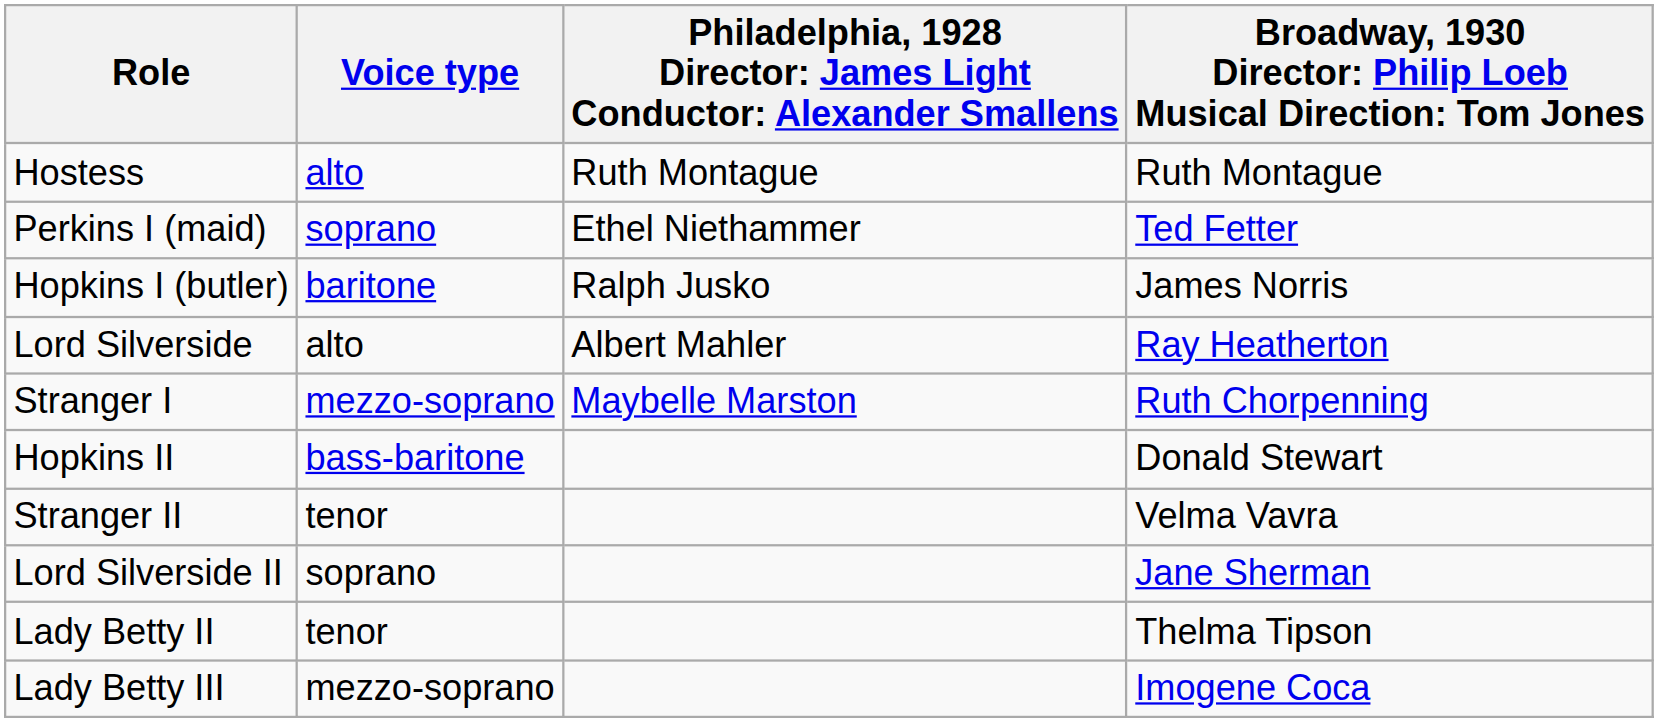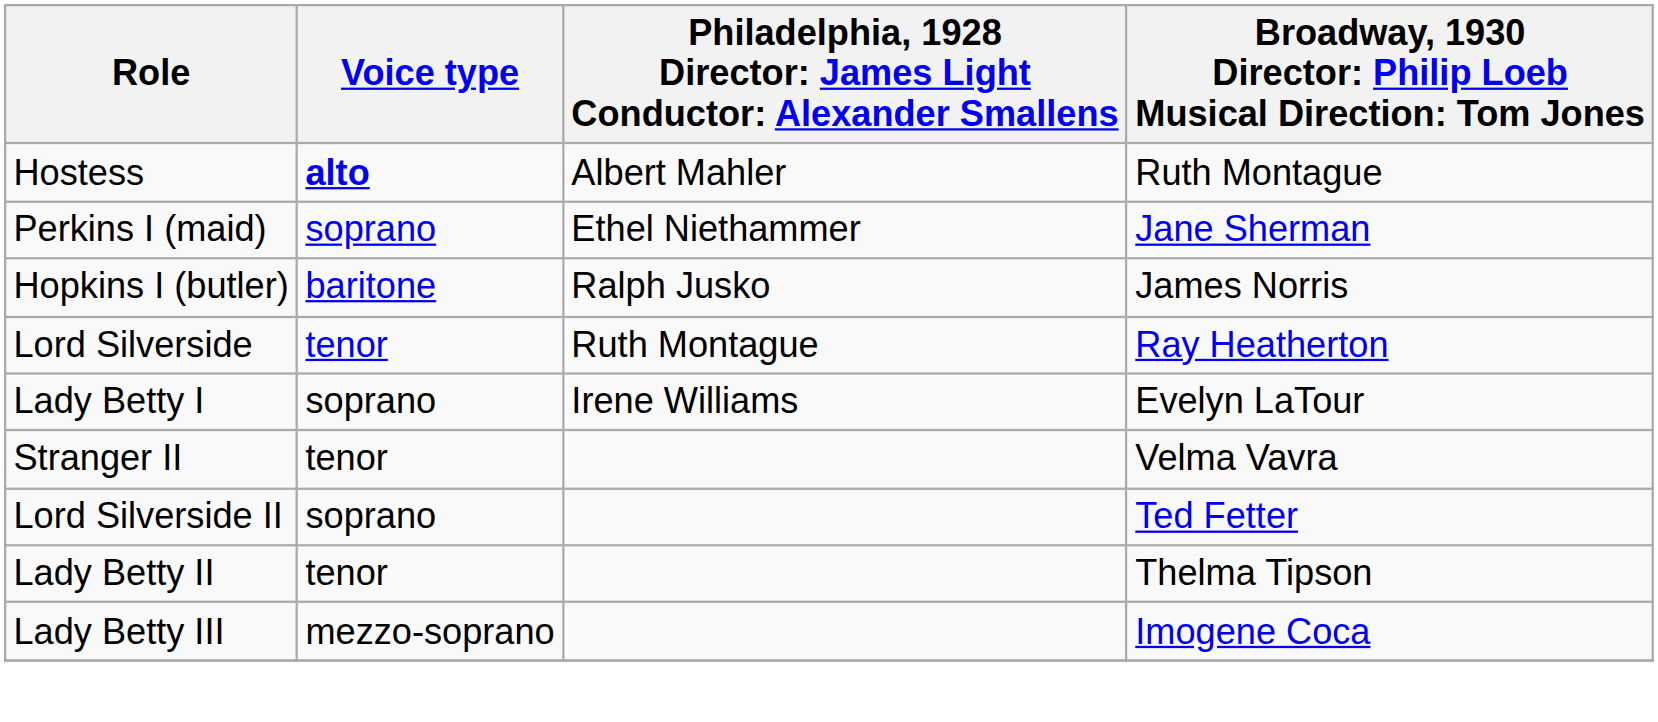Hostess | Voice type: normal -> bold
Hostess | column 3: Ruth Montague -> Albert Mahler
Perkins I (maid) | column 4: Ted Fetter -> Jane Sherman
Lord Silverside | Voice type: alto -> tenor
Lord Silverside | column 3: Albert Mahler -> Ruth Montague
- row: Stranger I | mezzo-soprano | Maybelle Marston | Ruth Chorpenning
+ row: Lady Betty I | soprano | Irene Williams | Evelyn LaTour
- row: Hopkins II | bass-baritone | Donald Stewart
Lord Silverside II | column 4: Jane Sherman -> Ted Fetter
